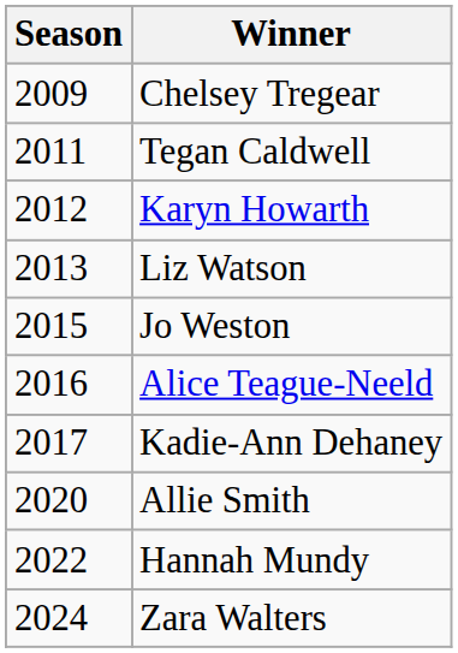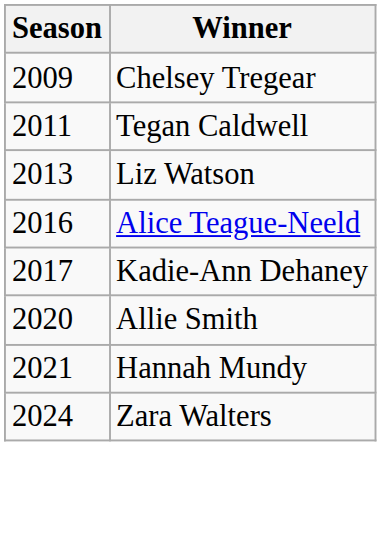- row: 2012 | Karyn Howarth
- row: 2015 | Jo Weston
Hannah Mundy | Season: 2022 -> 2021
